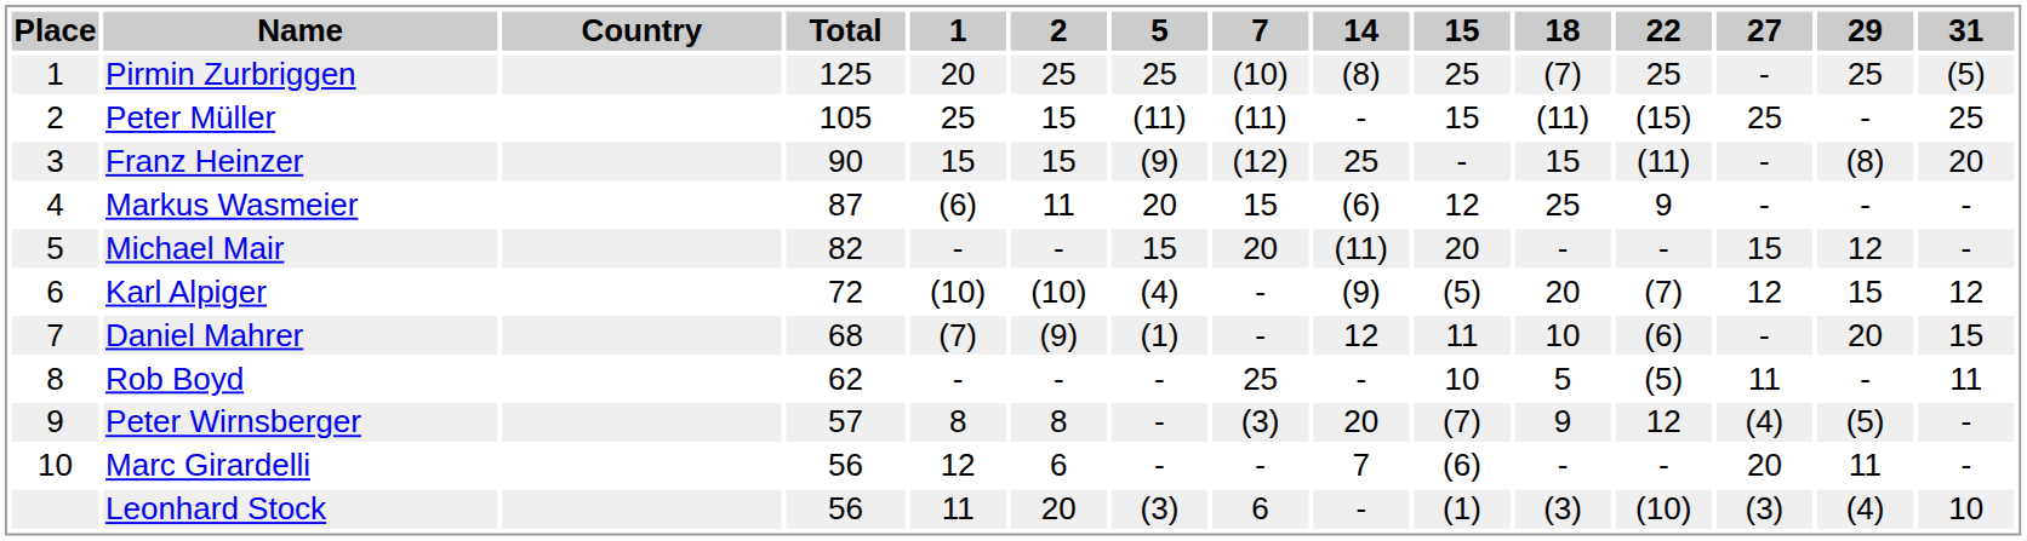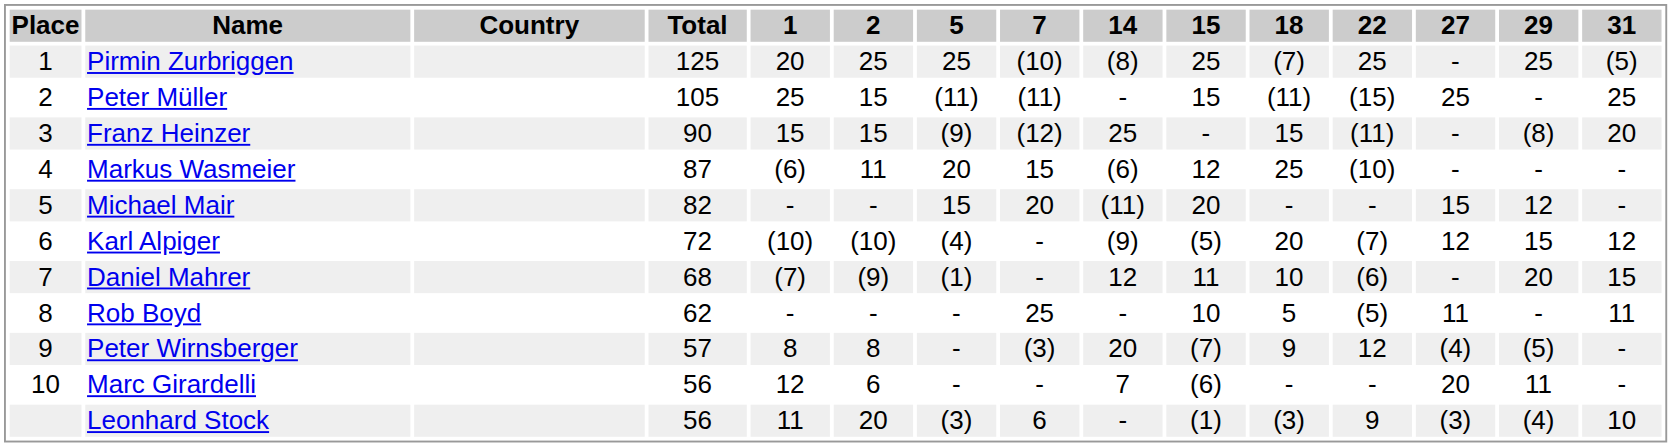Markus Wasmeier | 22: 9 -> (10)
Leonhard Stock | 22: (10) -> 9
